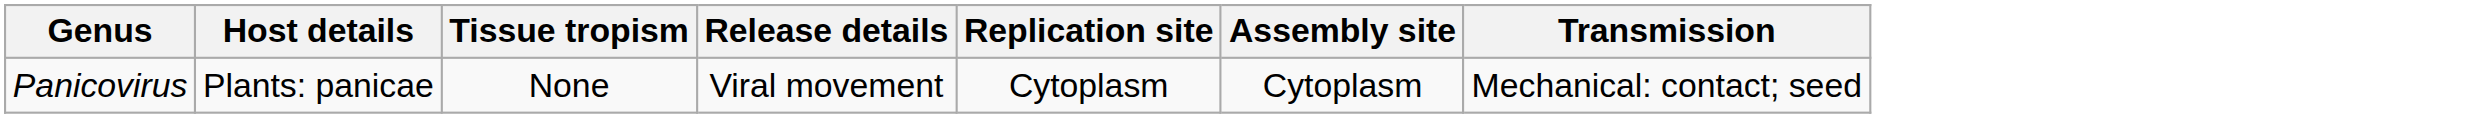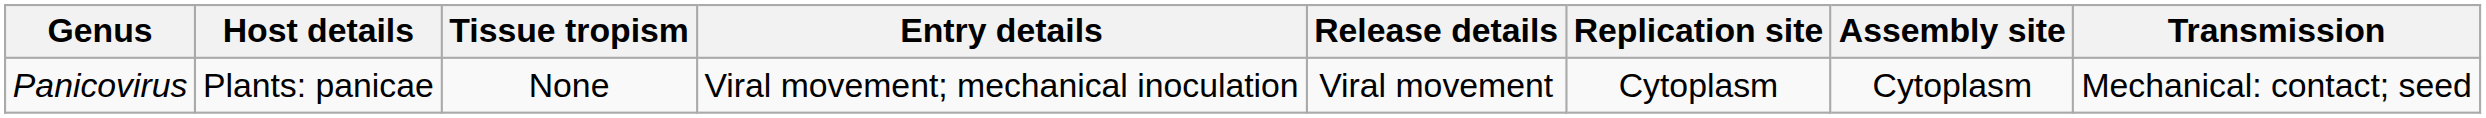+ column: Entry details | Viral movement; mechanical inoculation
